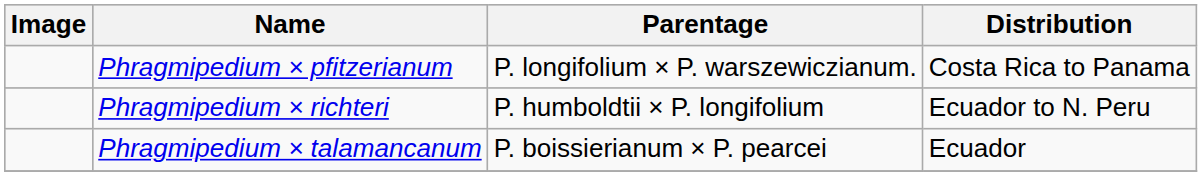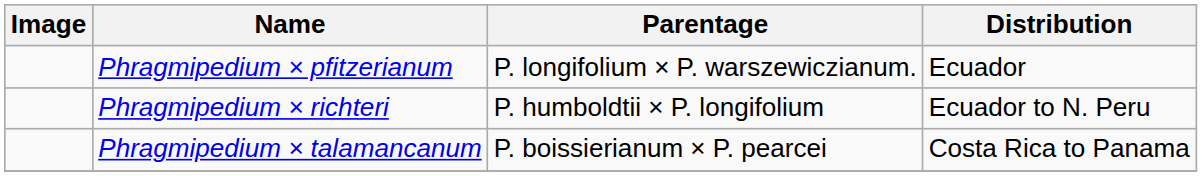Phragmipedium × pfitzerianum | Distribution: Costa Rica to Panama -> Ecuador
Phragmipedium × talamancanum | Distribution: Ecuador -> Costa Rica to Panama
